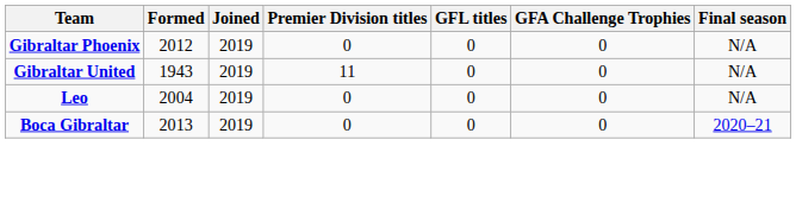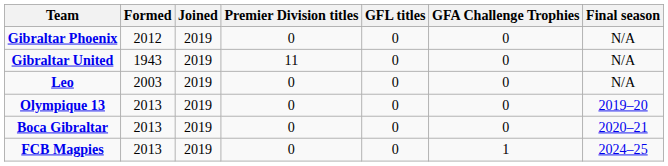Leo | Formed: 2004 -> 2003
+ row: Olympique 13 | 2013 | 2019 | 0 | 0 | 0 | 2019–20
+ row: FCB Magpies | 2013 | 2019 | 0 | 0 | 1 | 2024–25
